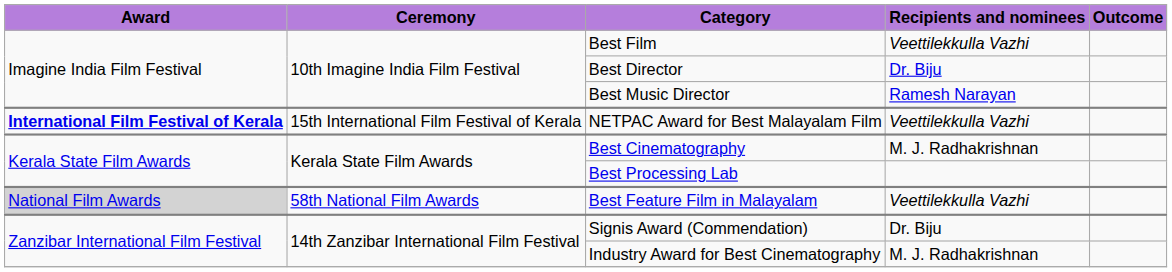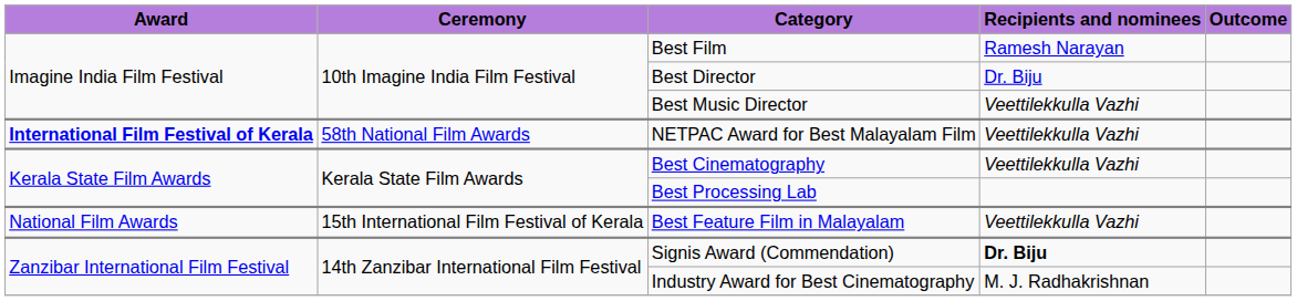Best Film | Recipients and nominees: Veettilekkulla Vazhi -> Ramesh Narayan
Best Music Director | Recipients and nominees: Ramesh Narayan -> Veettilekkulla Vazhi
NETPAC Award for Best Malayalam Film | Ceremony: 15th International Film Festival of Kerala -> 58th National Film Awards
Best Cinematography | Recipients and nominees: M. J. Radhakrishnan -> Veettilekkulla Vazhi
Best Feature Film in Malayalam | Award: lightgrey background -> no background
Best Feature Film in Malayalam | Ceremony: 58th National Film Awards -> 15th International Film Festival of Kerala
Signis Award (Commendation) | Recipients and nominees: normal -> bold
